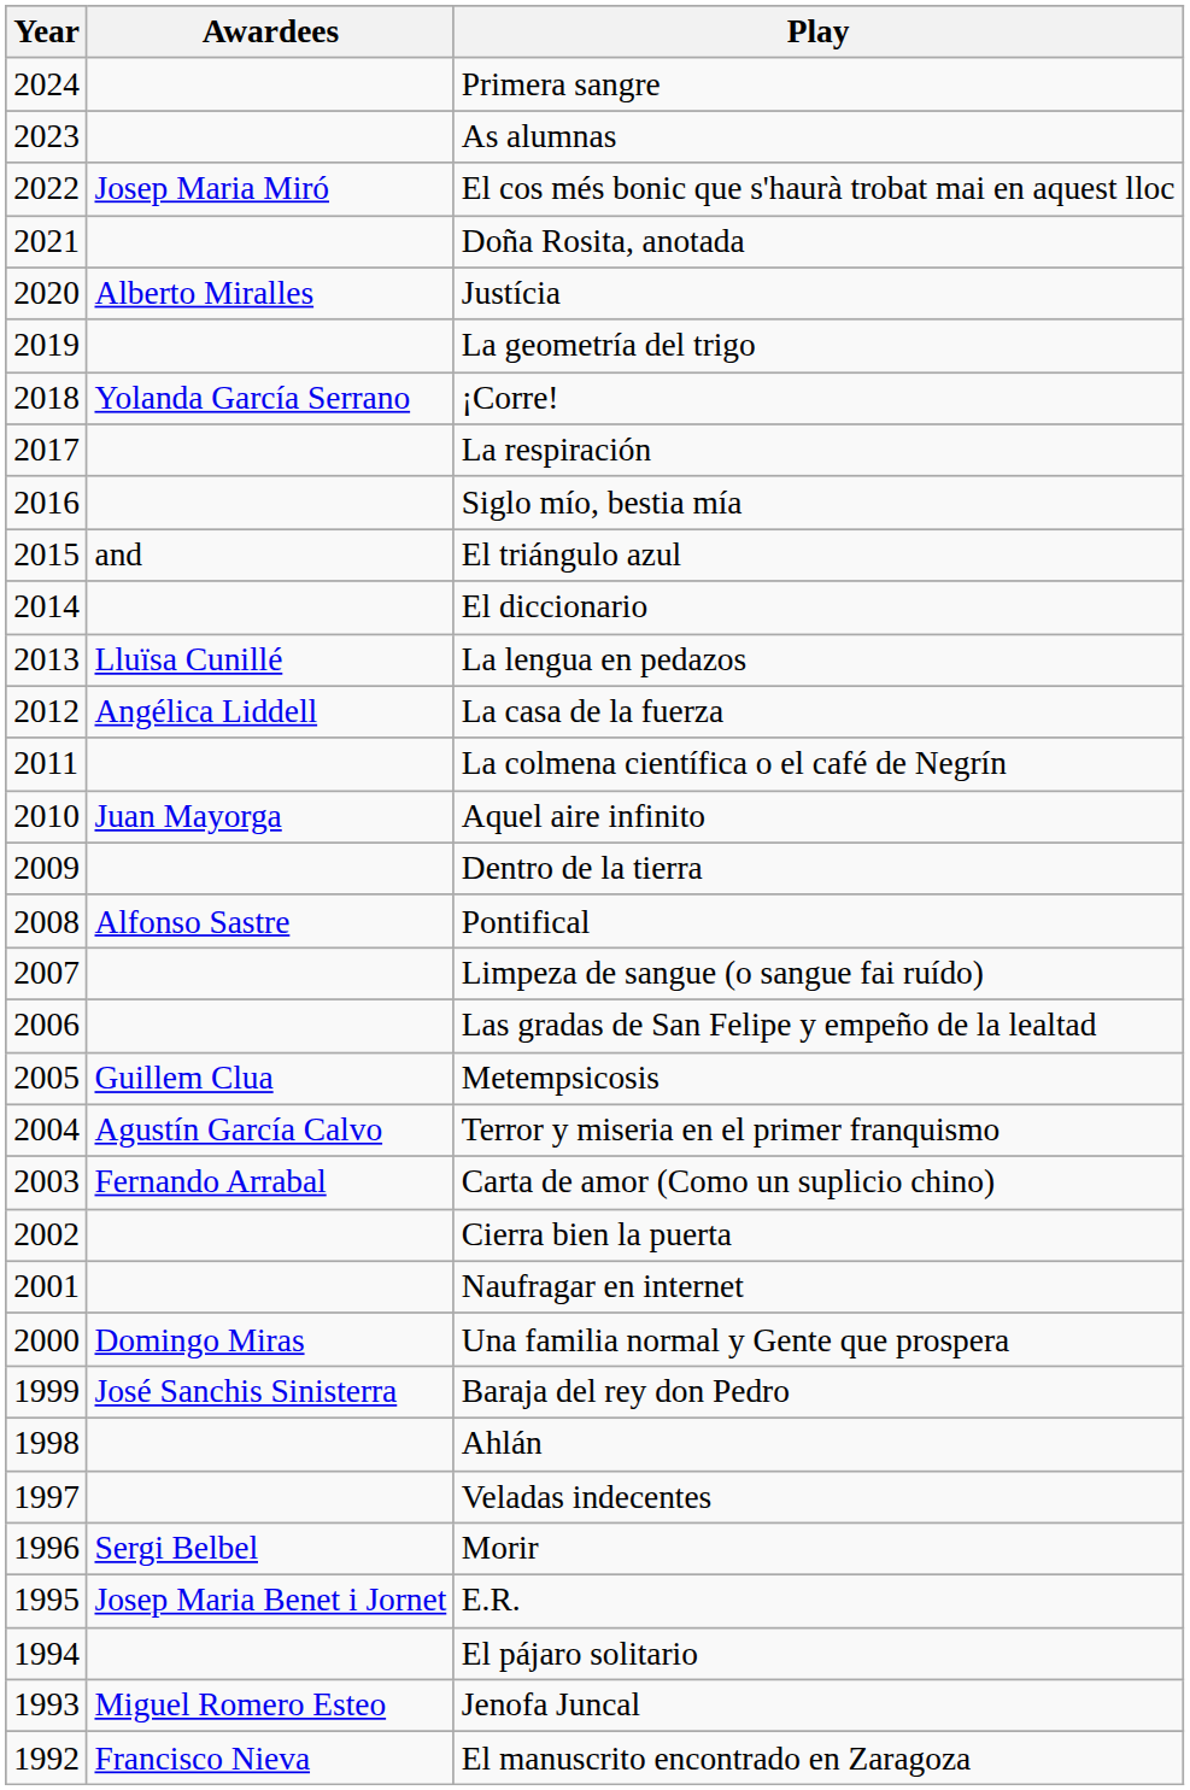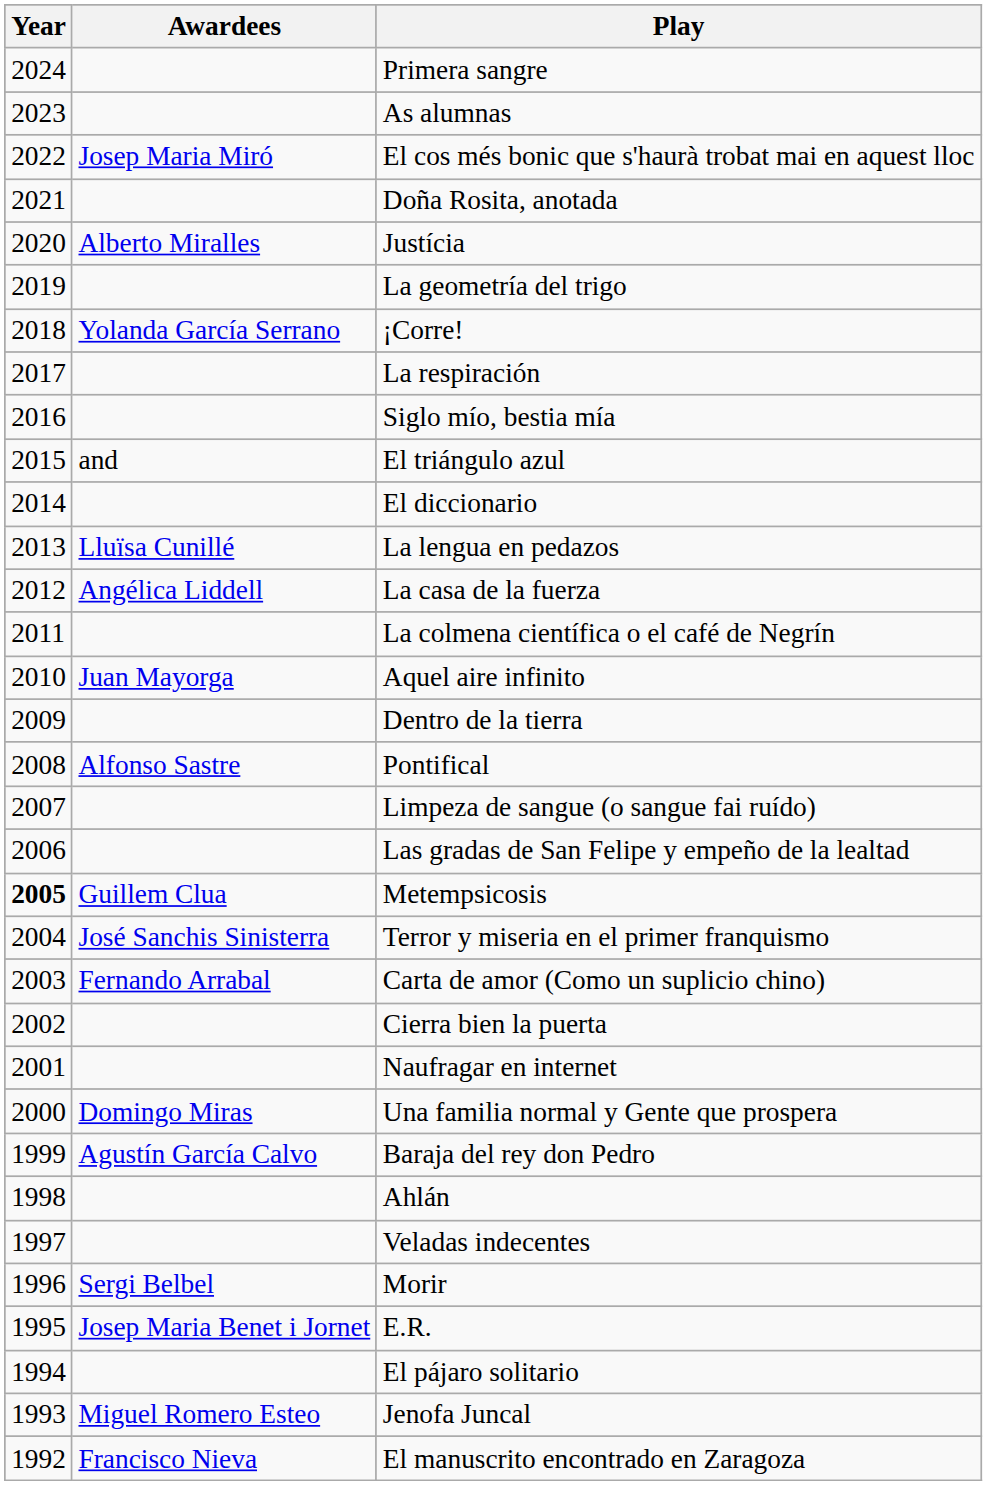Metempsicosis | Year: normal -> bold
Terror y miseria en el primer franquismo | Awardees: Agustín García Calvo -> José Sanchis Sinisterra
Baraja del rey don Pedro | Awardees: José Sanchis Sinisterra -> Agustín García Calvo
